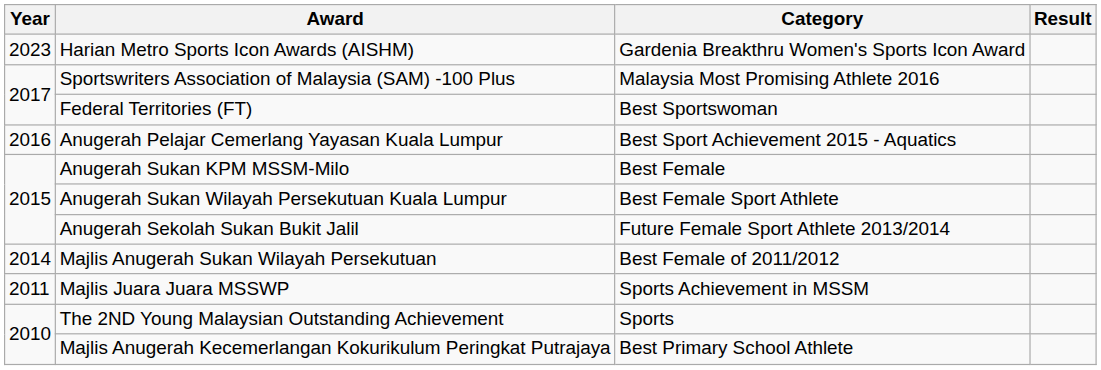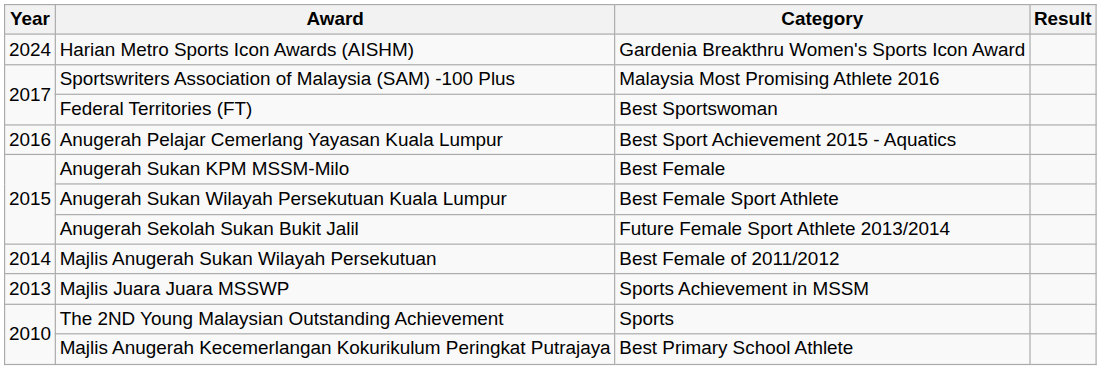Harian Metro Sports Icon Awards (AISHM) | Year: 2023 -> 2024
Majlis Juara Juara MSSWP | Year: 2011 -> 2013
